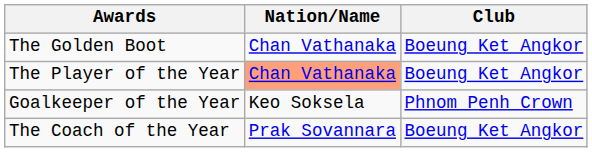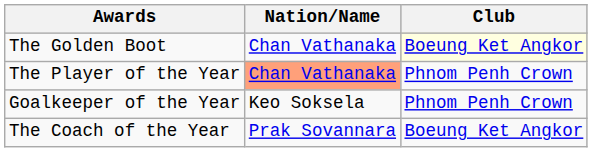The Golden Boot | Club: no background -> lightyellow background
The Player of the Year | Club: Boeung Ket Angkor -> Phnom Penh Crown
